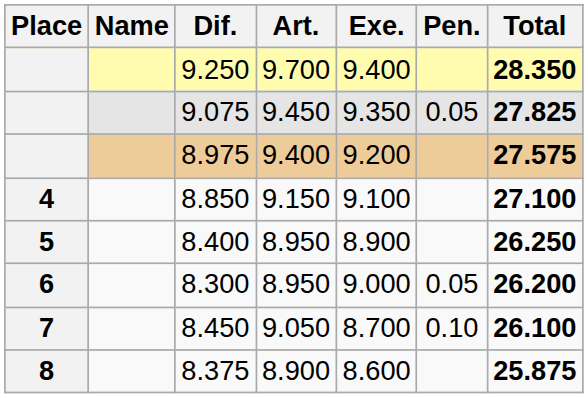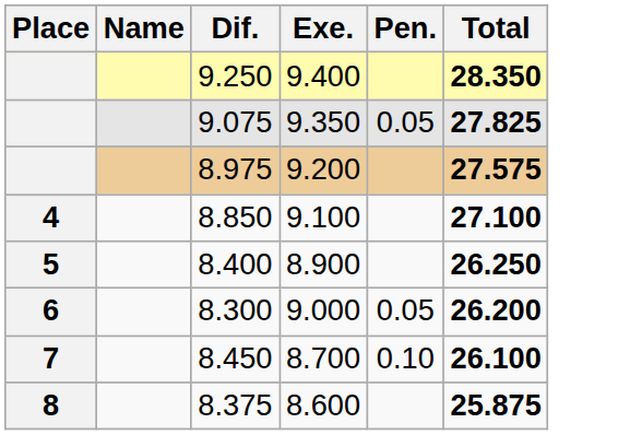- column: Art. | 9.700 | 9.450 | 9.400 | 9.150 | 8.950 | 8.950 | 9.050 | 8.900
